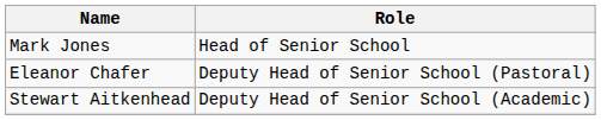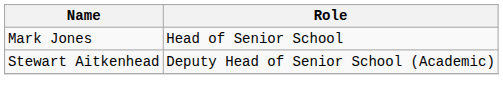- row: Eleanor Chafer | Deputy Head of Senior School (Pastoral)
